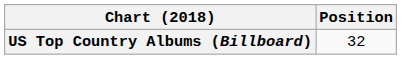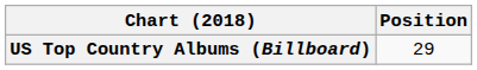US Top Country Albums (Billboard) | Position: 32 -> 29
